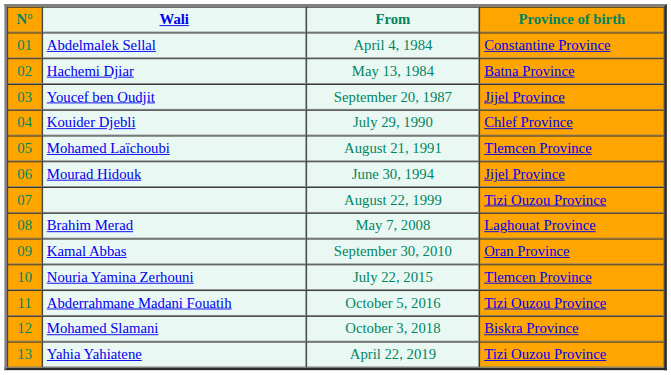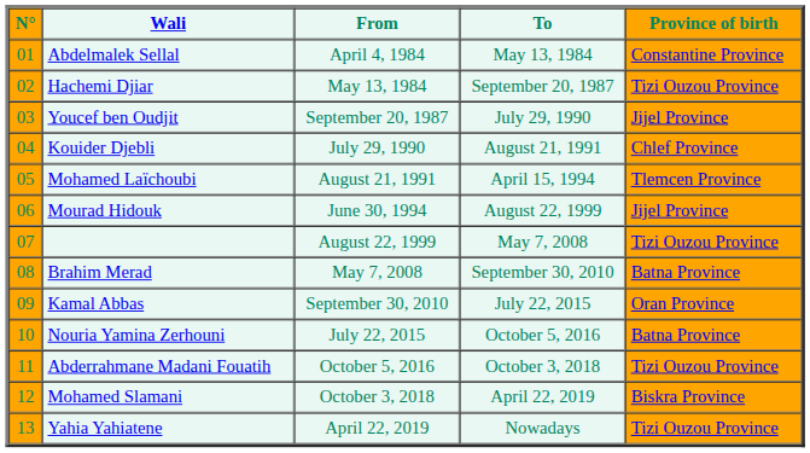+ column: To | May 13, 1984 | September 20, 1987 | July 29, 1990 | August 21, 1991 | April 15, 1994 | August 22, 1999 | May 7, 2008 | September 30, 2010 | July 22, 2015 | October 5, 2016 | October 3, 2018 | April 22, 2019 | Nowadays
Hachemi Djiar | Province of birth: Batna Province -> Tizi Ouzou Province
Brahim Merad | Province of birth: Laghouat Province -> Batna Province
Nouria Yamina Zerhouni | Province of birth: Tlemcen Province -> Batna Province
